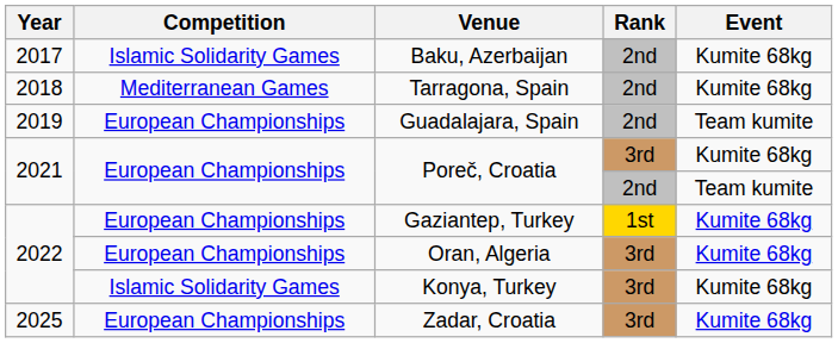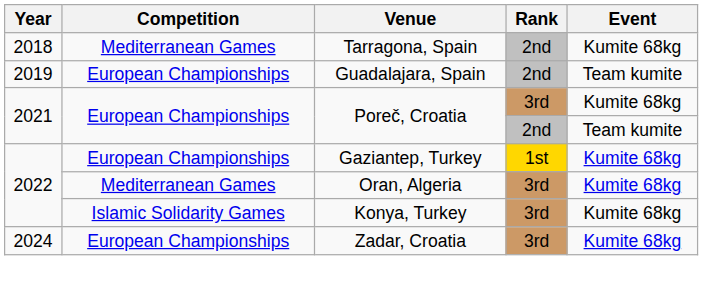- row: 2017 | Islamic Solidarity Games | Baku, Azerbaijan | 2nd | Kumite 68kg
Oran, Algeria | Competition: European Championships -> Mediterranean Games
Zadar, Croatia | Year: 2025 -> 2024
